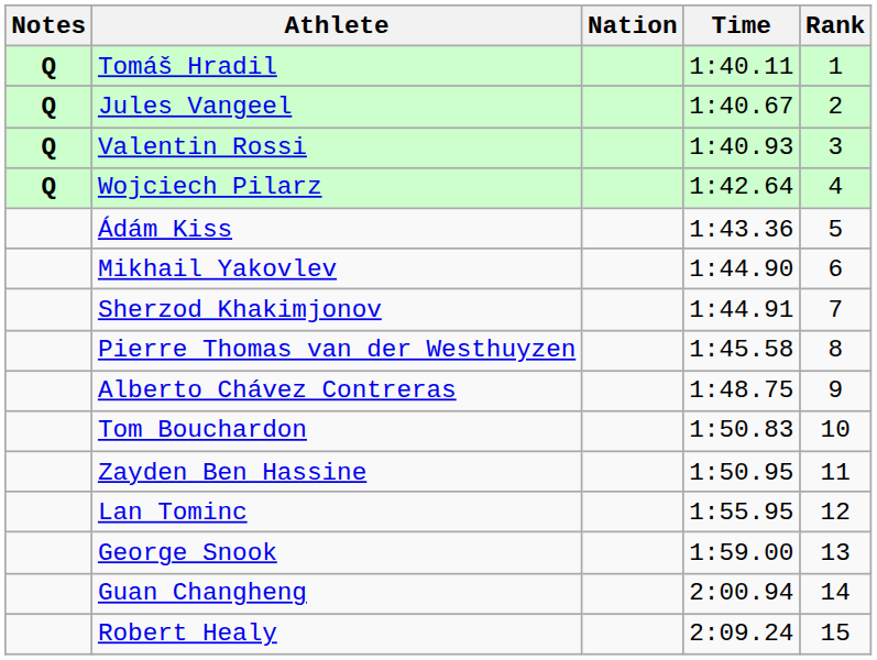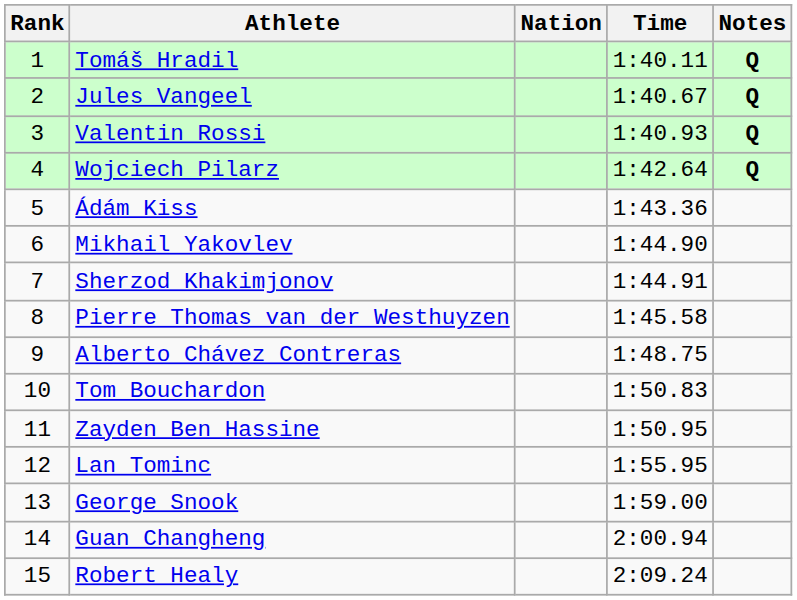columns swapped: Rank <-> Notes
